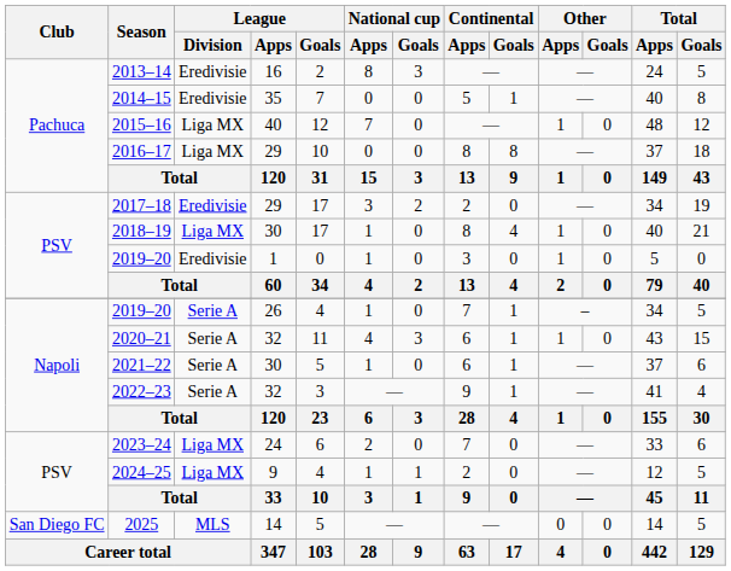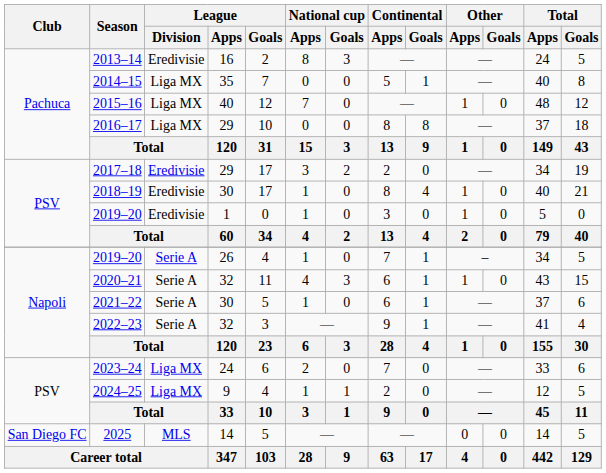2014–15 | League / Division: Eredivisie -> Liga MX
2018–19 | League / Division: Liga MX -> Eredivisie
